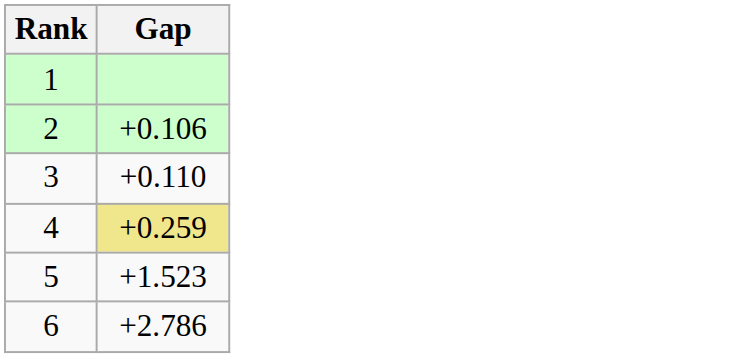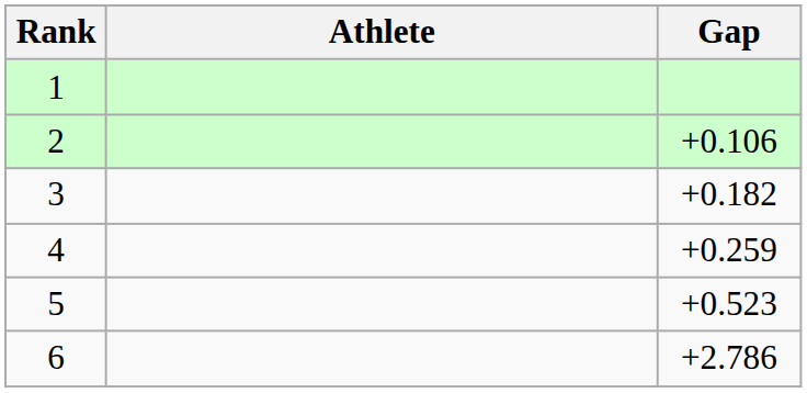+ column: Athlete
3 | Gap: +0.110 -> +0.182
4 | Gap: khaki background -> no background
5 | Gap: +1.523 -> +0.523
